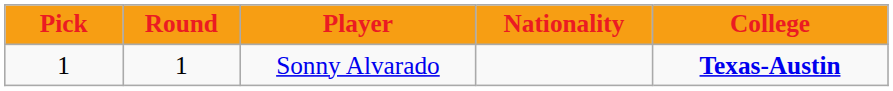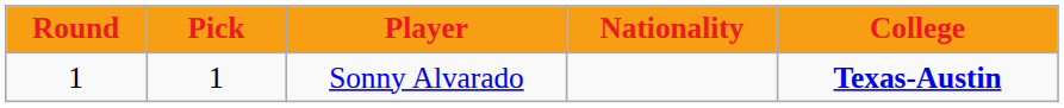columns swapped: Round <-> Pick
